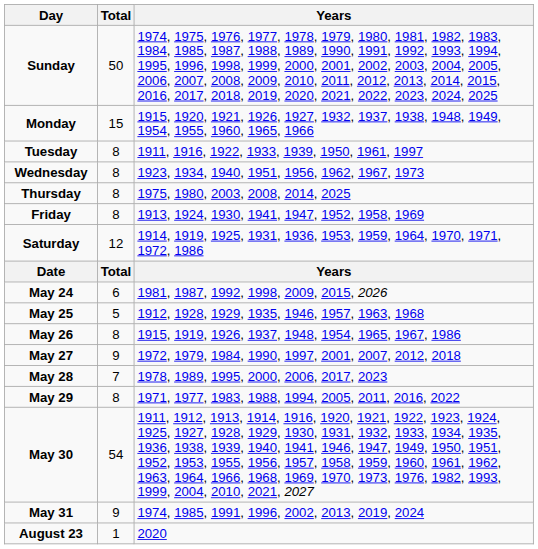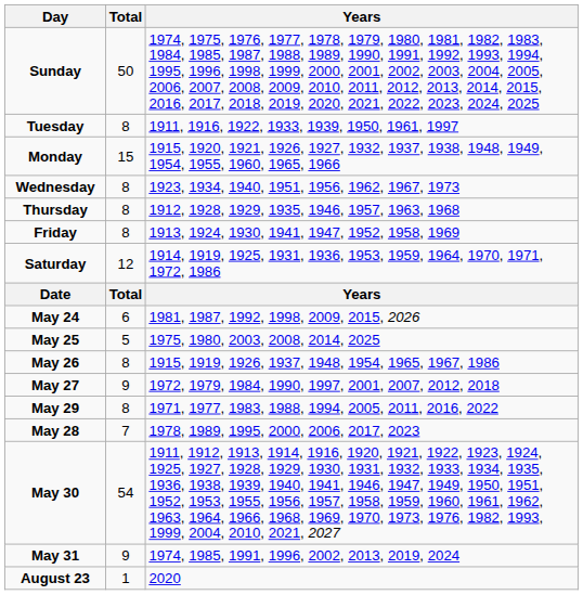rows swapped: Monday <-> Tuesday
Thursday | Years: 1975, 1980, 2003, 2008, 2014, 2025 -> 1912, 1928, 1929, 1935, 1946, 1957, 1963, 1968
May 25 | Years: 1912, 1928, 1929, 1935, 1946, 1957, 1963, 1968 -> 1975, 1980, 2003, 2008, 2014, 2025
rows swapped: May 28 <-> May 29
